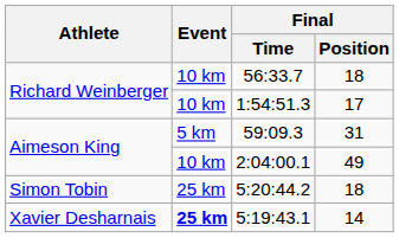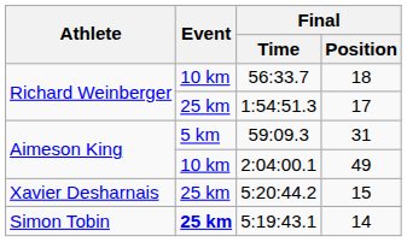1:54:51.3 | Event: 10 km -> 25 km
5:20:44.2 | Athlete: Simon Tobin -> Xavier Desharnais
5:20:44.2 | Final / Position: 18 -> 15
5:19:43.1 | Athlete: Xavier Desharnais -> Simon Tobin
